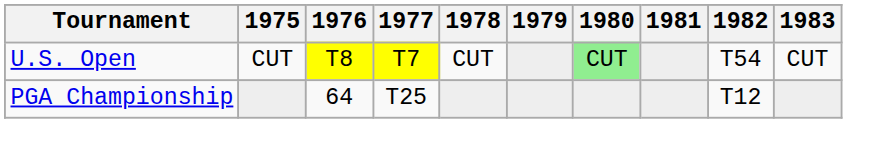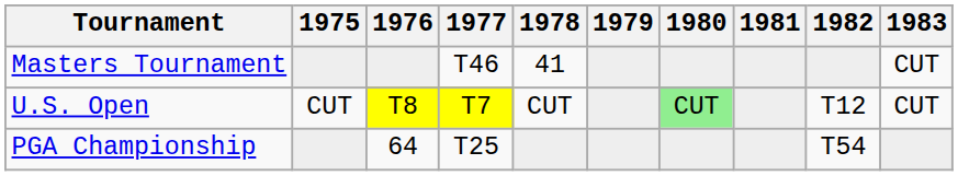+ row: Masters Tournament | T46 | 41 | CUT
U.S. Open | 1982: T54 -> T12
PGA Championship | 1982: T12 -> T54
